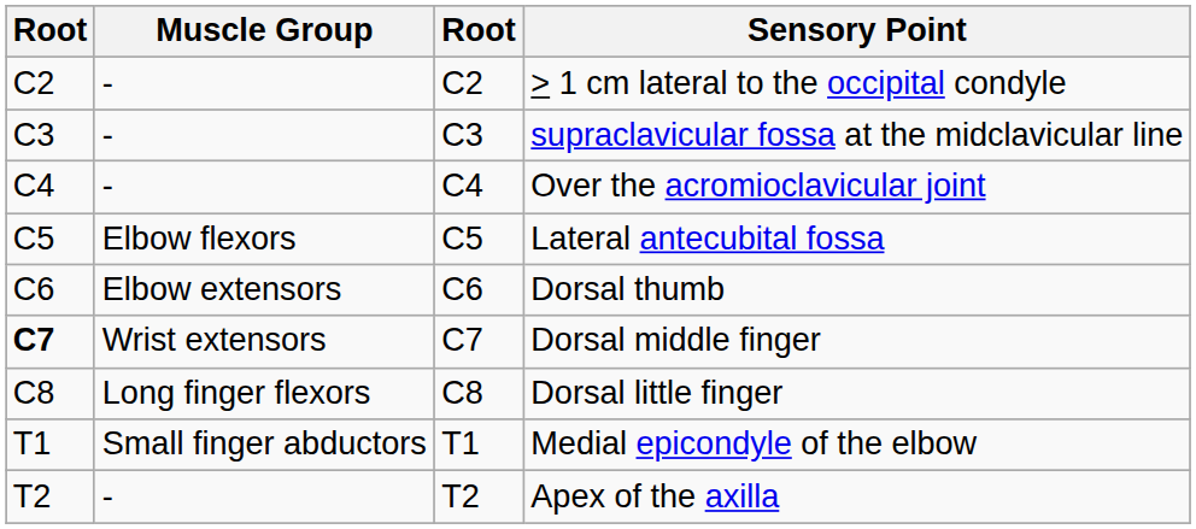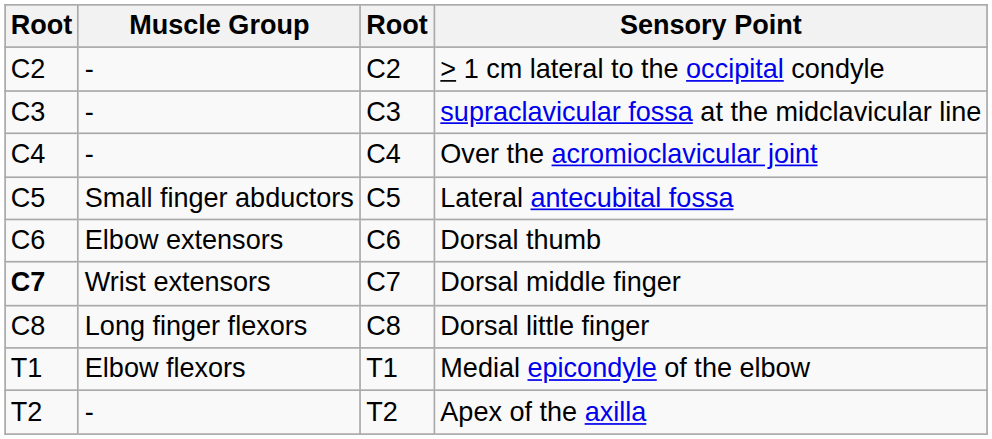Lateral antecubital fossa | Muscle Group: Elbow flexors -> Small finger abductors
Medial epicondyle of the elbow | Muscle Group: Small finger abductors -> Elbow flexors
